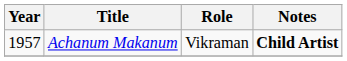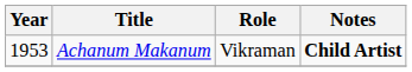Achanum Makanum | Year: 1957 -> 1953
